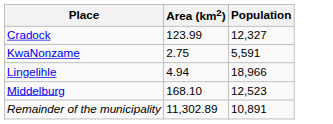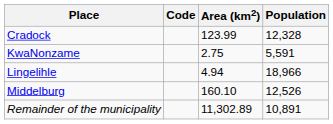+ column: Code
Cradock | Population: 12,327 -> 12,328
Middelburg | Area (km2): 168.10 -> 160.10
Middelburg | Population: 12,523 -> 12,526
